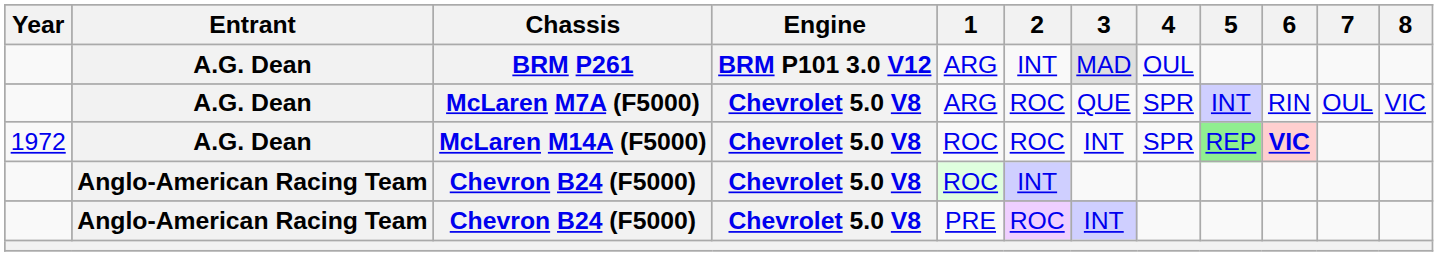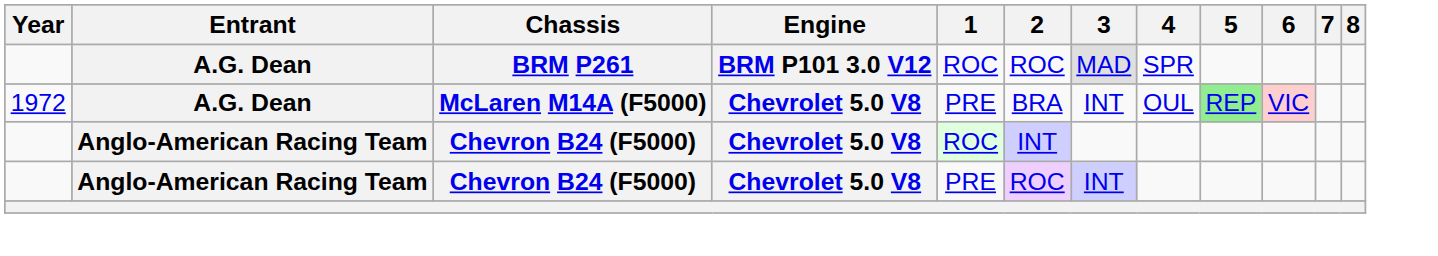BRM P261 | 1: ARG -> ROC
BRM P261 | 2: INT -> ROC
BRM P261 | 4: OUL -> SPR
- row: A.G. Dean | McLaren M7A (F5000) | Chevrolet 5.0 V8 | ARG | ROC | QUE | SPR | INT | RIN | OUL | VIC
McLaren M14A (F5000) | 1: ROC -> PRE
McLaren M14A (F5000) | 2: ROC -> BRA
McLaren M14A (F5000) | 4: SPR -> OUL
McLaren M14A (F5000) | 6: bold -> normal
